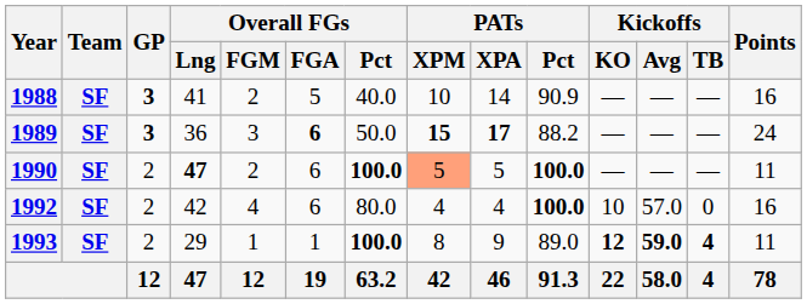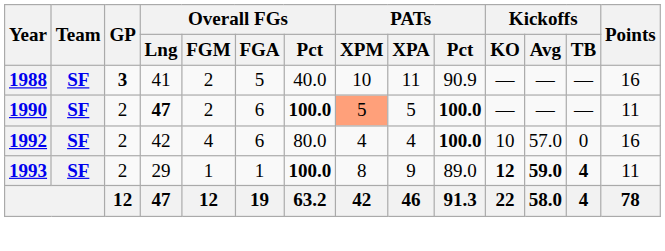1988 | PATs / XPA: 14 -> 11
- row: 1989 | SF | 3 | 36 | 3 | 6 | 50.0 | 15 | 17 | 88.2 | — | — | — | 24
